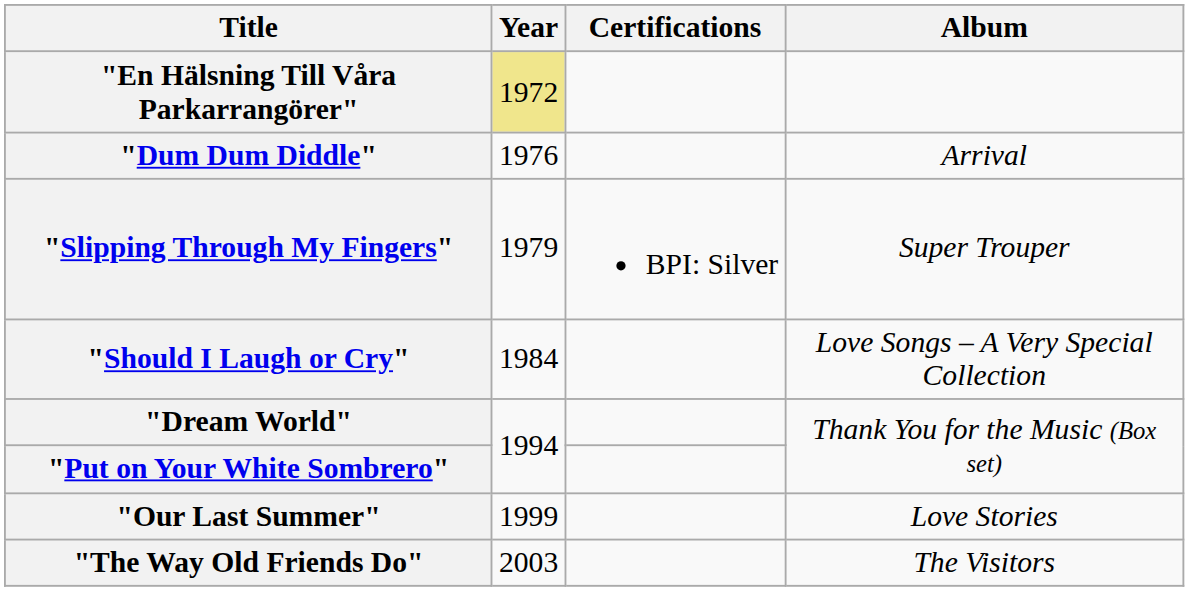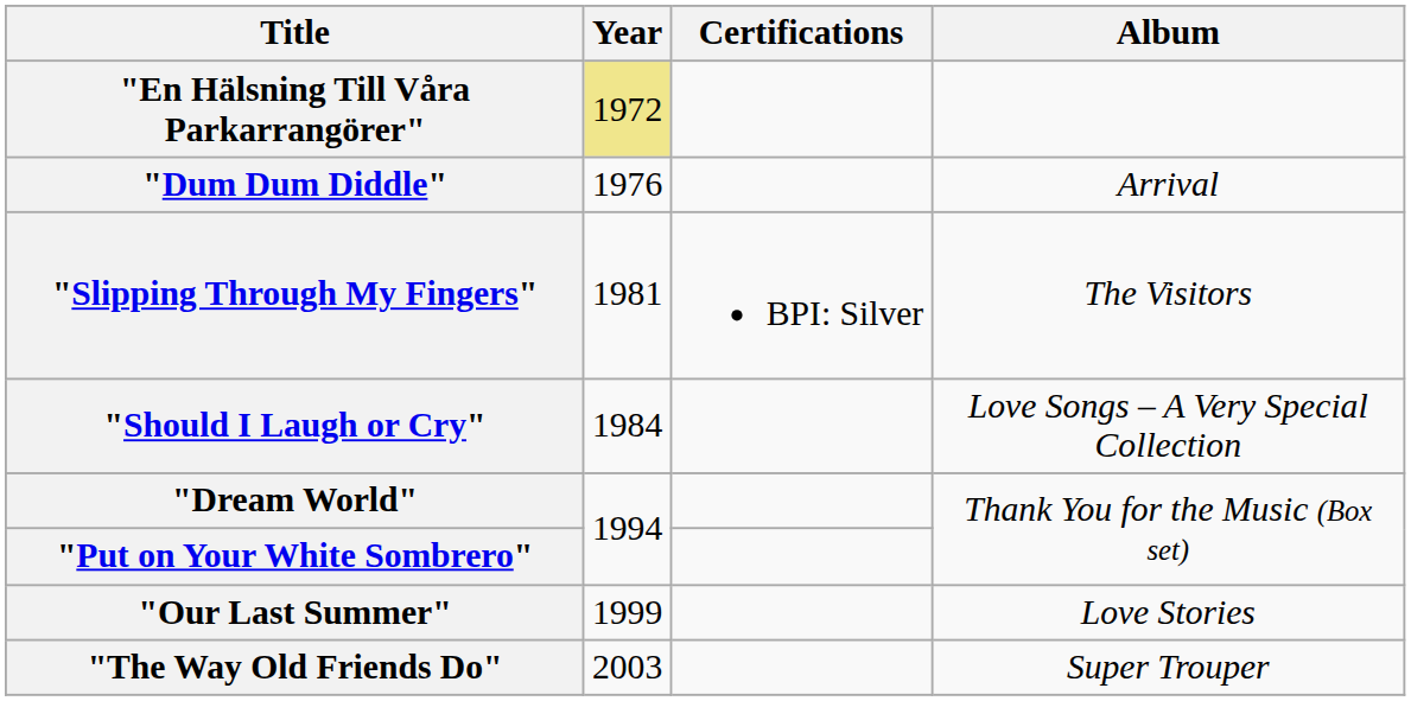"Slipping Through My Fingers" | Year: 1979 -> 1981
"Slipping Through My Fingers" | Album: Super Trouper -> The Visitors
"The Way Old Friends Do" | Album: The Visitors -> Super Trouper
